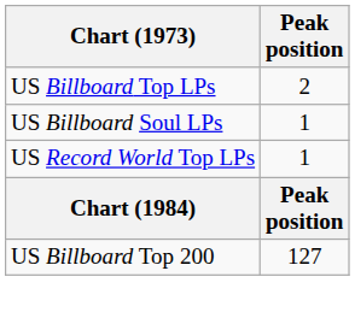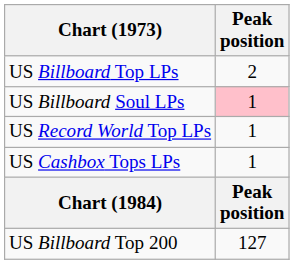US Billboard Soul LPs | Peak position: no background -> pink background
+ row: US Cashbox Tops LPs | 1
